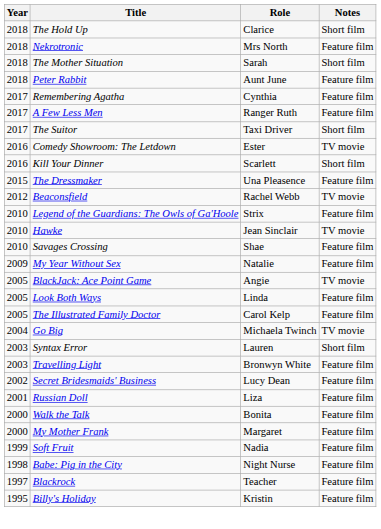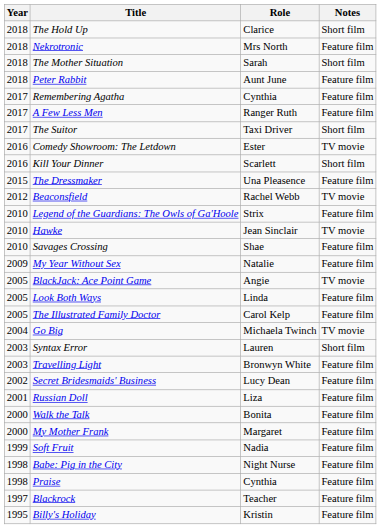+ row: 1998 | Praise | Cynthia | Feature film
